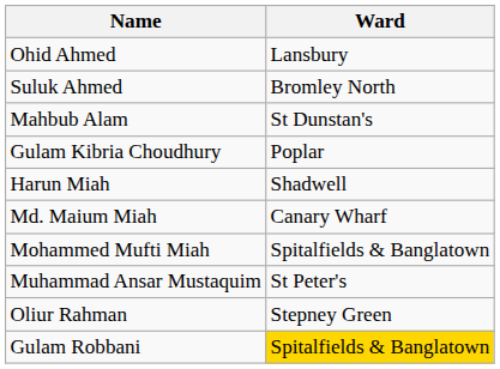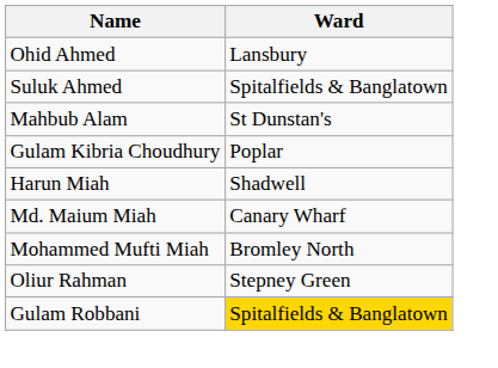Suluk Ahmed | Ward: Bromley North -> Spitalfields & Banglatown
Mohammed Mufti Miah | Ward: Spitalfields & Banglatown -> Bromley North
- row: Muhammad Ansar Mustaquim | St Peter's
